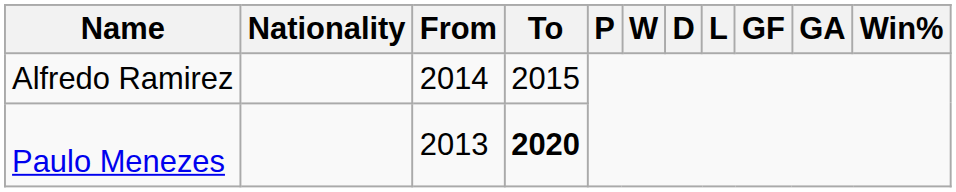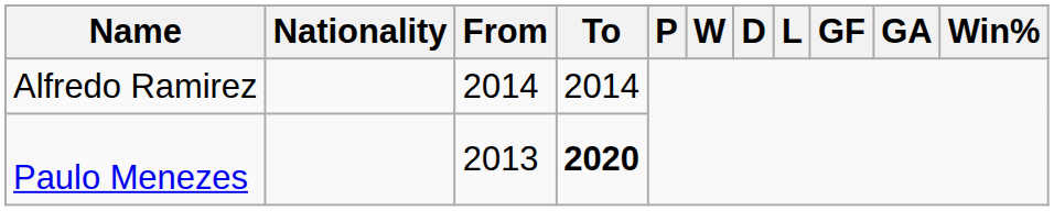Alfredo Ramirez | To: 2015 -> 2014
